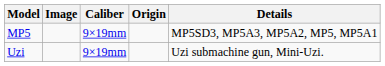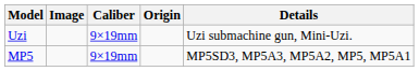rows swapped: MP5 <-> Uzi
